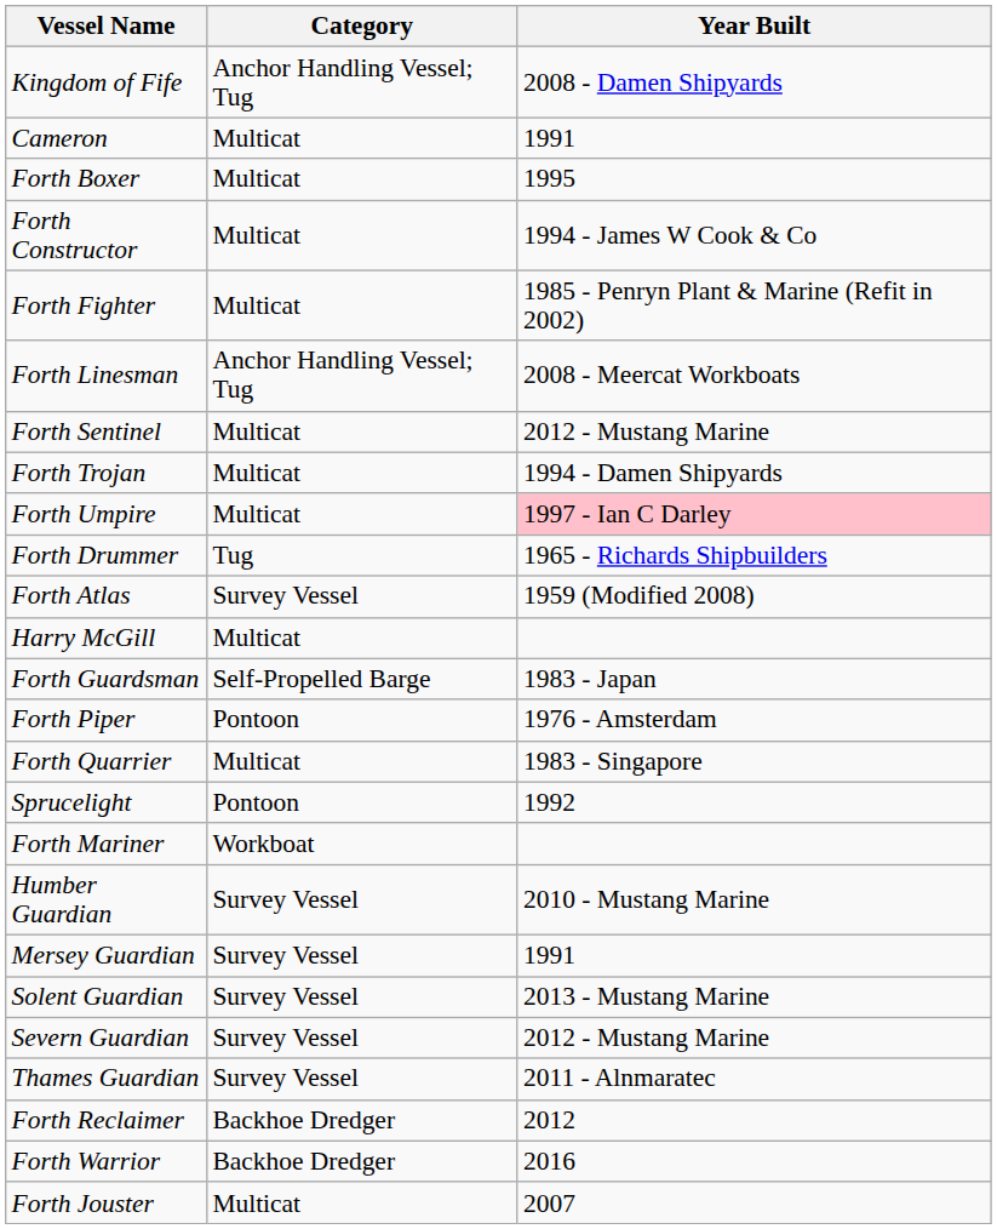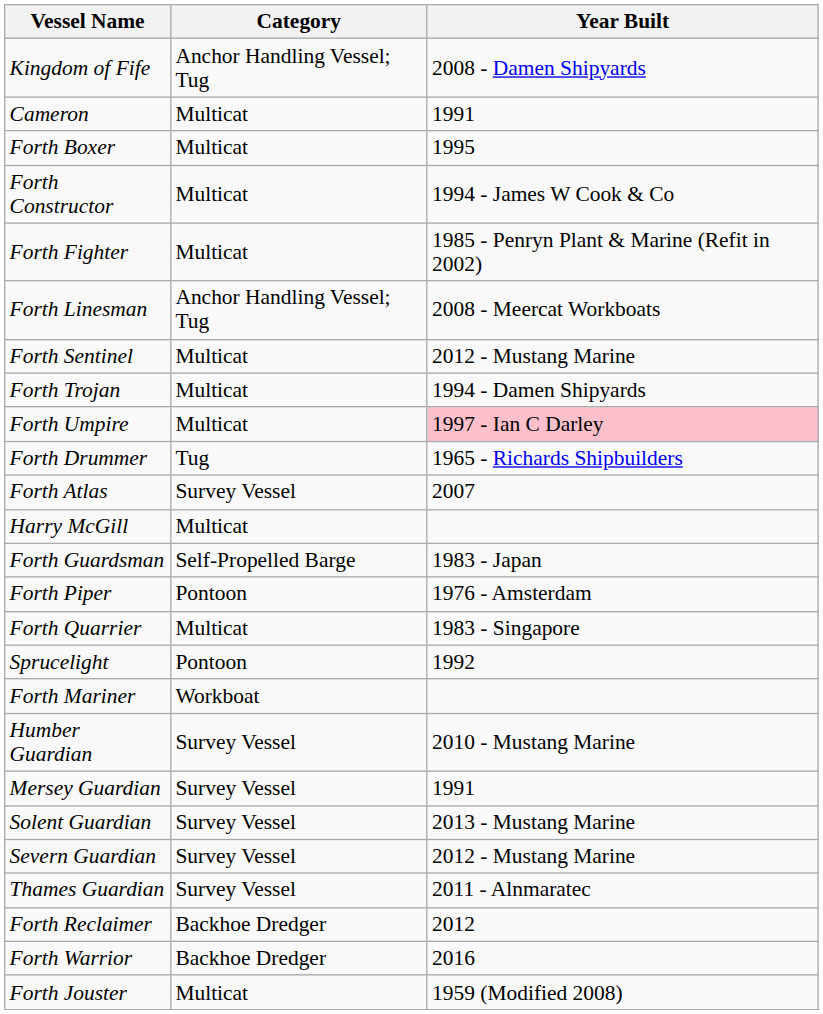Forth Atlas | Year Built: 1959 (Modified 2008) -> 2007
Forth Jouster | Year Built: 2007 -> 1959 (Modified 2008)
